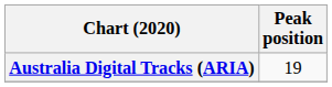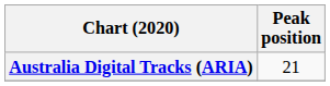Australia Digital Tracks (ARIA) | Peak position: 19 -> 21
